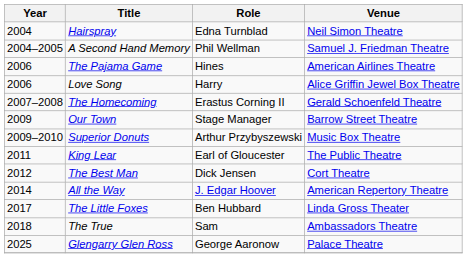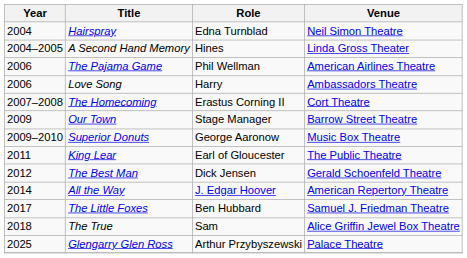A Second Hand Memory | Role: Phil Wellman -> Hines
A Second Hand Memory | Venue: Samuel J. Friedman Theatre -> Linda Gross Theater
The Pajama Game | Role: Hines -> Phil Wellman
Love Song | Venue: Alice Griffin Jewel Box Theatre -> Ambassadors Theatre
The Homecoming | Venue: Gerald Schoenfeld Theatre -> Cort Theatre
Superior Donuts | Role: Arthur Przybyszewski -> George Aaronow
The Best Man | Venue: Cort Theatre -> Gerald Schoenfeld Theatre
The Little Foxes | Venue: Linda Gross Theater -> Samuel J. Friedman Theatre
The True | Venue: Ambassadors Theatre -> Alice Griffin Jewel Box Theatre
Glengarry Glen Ross | Role: George Aaronow -> Arthur Przybyszewski
